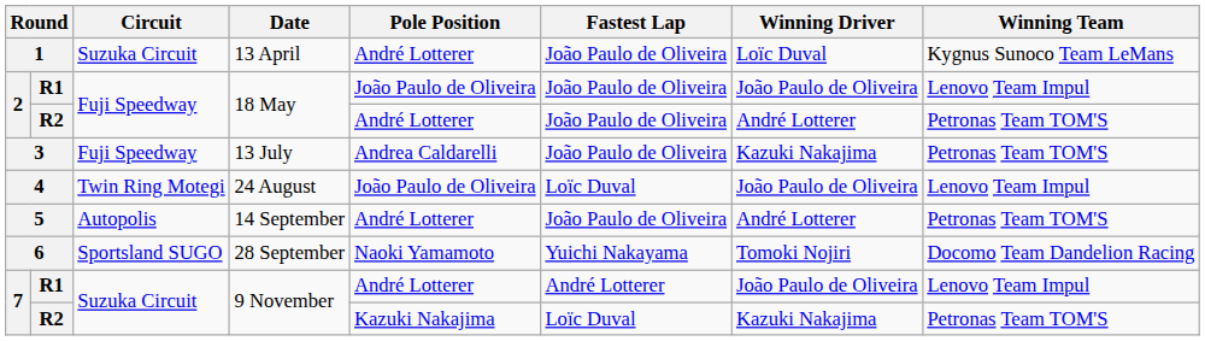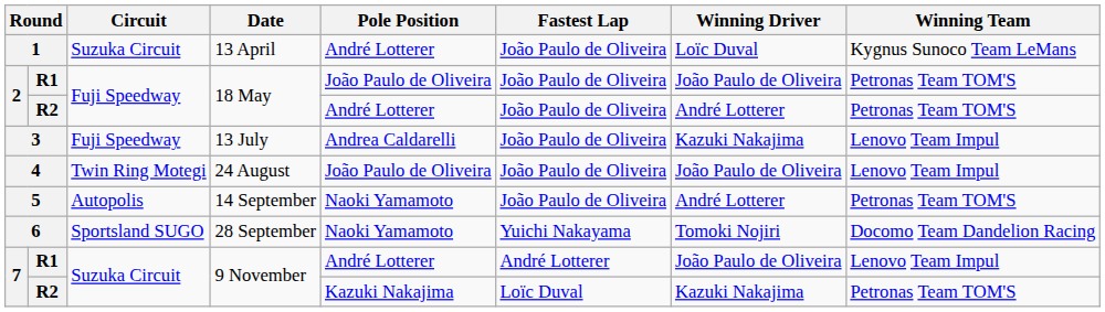2 / R1 | Winning Team: Lenovo Team Impul -> Petronas Team TOM'S
3 | Winning Team: Petronas Team TOM'S -> Lenovo Team Impul
4 | Fastest Lap: Loïc Duval -> João Paulo de Oliveira
5 | Pole Position: André Lotterer -> Naoki Yamamoto
